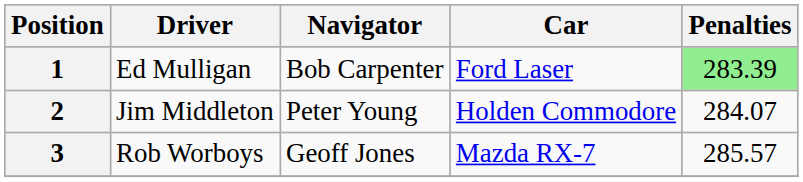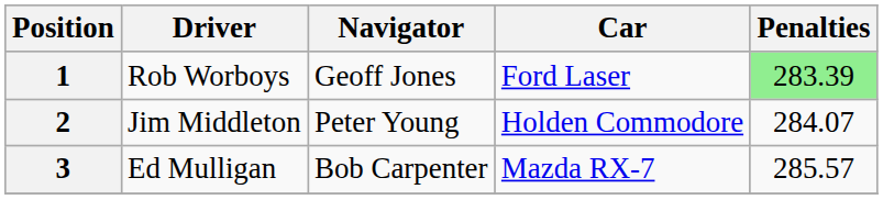1 | Driver: Ed Mulligan -> Rob Worboys
1 | Navigator: Bob Carpenter -> Geoff Jones
3 | Driver: Rob Worboys -> Ed Mulligan
3 | Navigator: Geoff Jones -> Bob Carpenter
